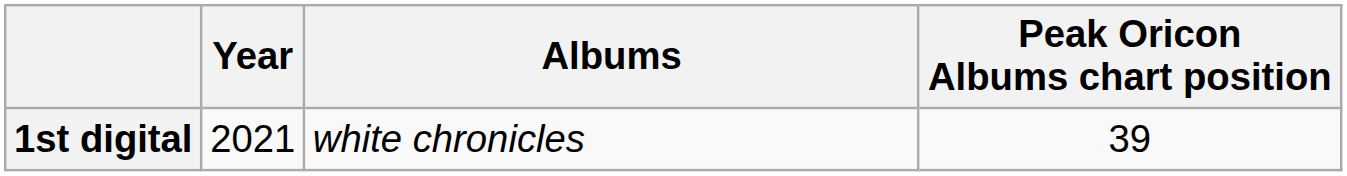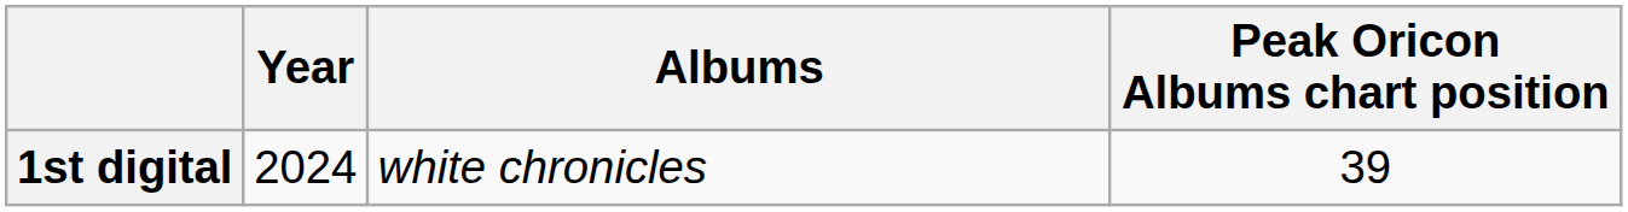1st digital | Year: 2021 -> 2024
